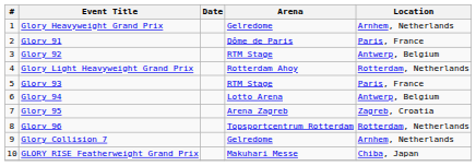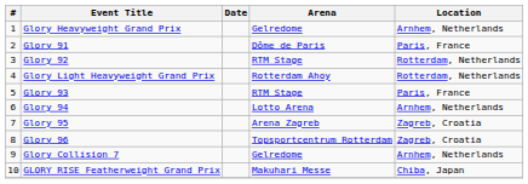Glory 92 | Location: Antwerp, Belgium -> Rotterdam, Netherlands
Glory 94 | Location: Antwerp, Belgium -> Arnhem, Netherlands
Glory 96 | Location: Rotterdam, Netherlands -> Zagreb, Croatia
